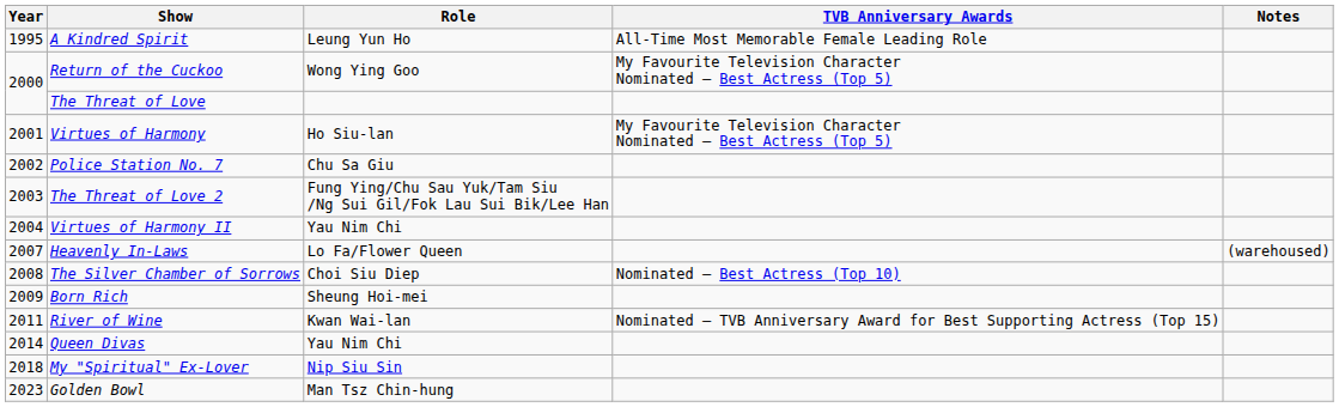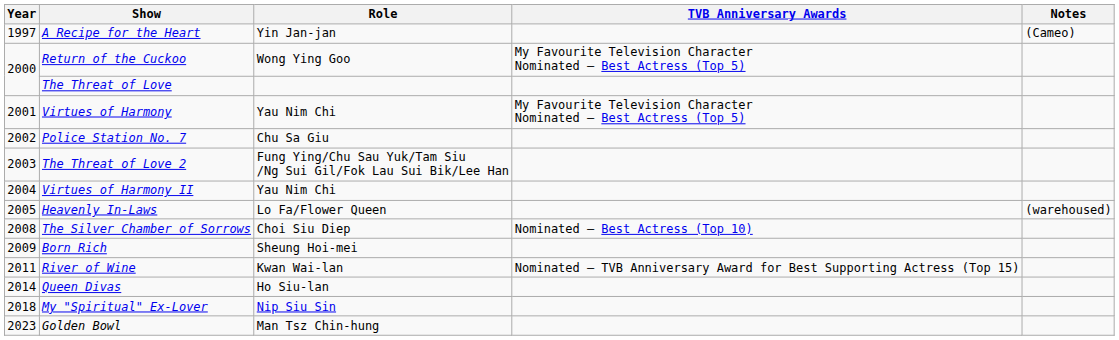- row: 1995 | A Kindred Spirit | Leung Yun Ho | All-Time Most Memorable Female Leading Role
+ row: 1997 | A Recipe for the Heart | Yin Jan-jan | (Cameo)
Virtues of Harmony | Role: Ho Siu-lan -> Yau Nim Chi
Heavenly In-Laws | Year: 2007 -> 2005
Queen Divas | Role: Yau Nim Chi -> Ho Siu-lan
